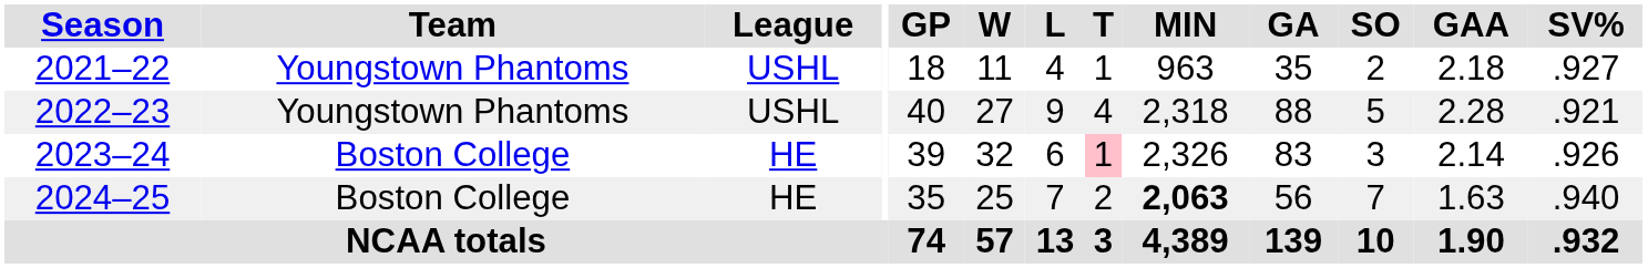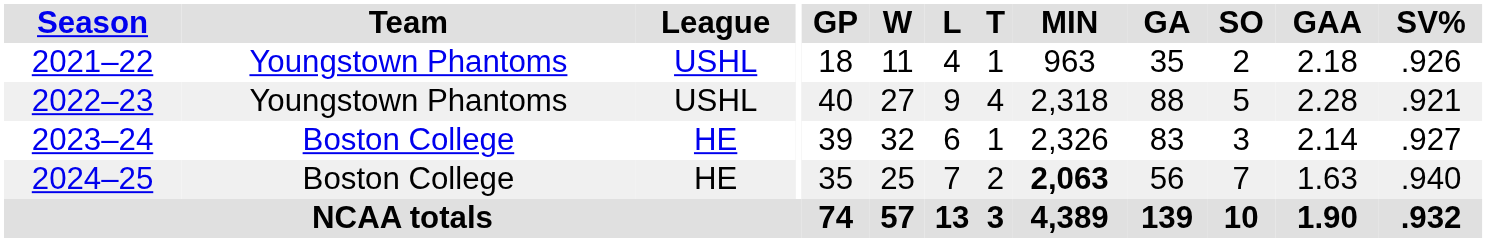2021–22 | SV%: .927 -> .926
2023–24 | T: pink background -> no background
2023–24 | SV%: .926 -> .927
